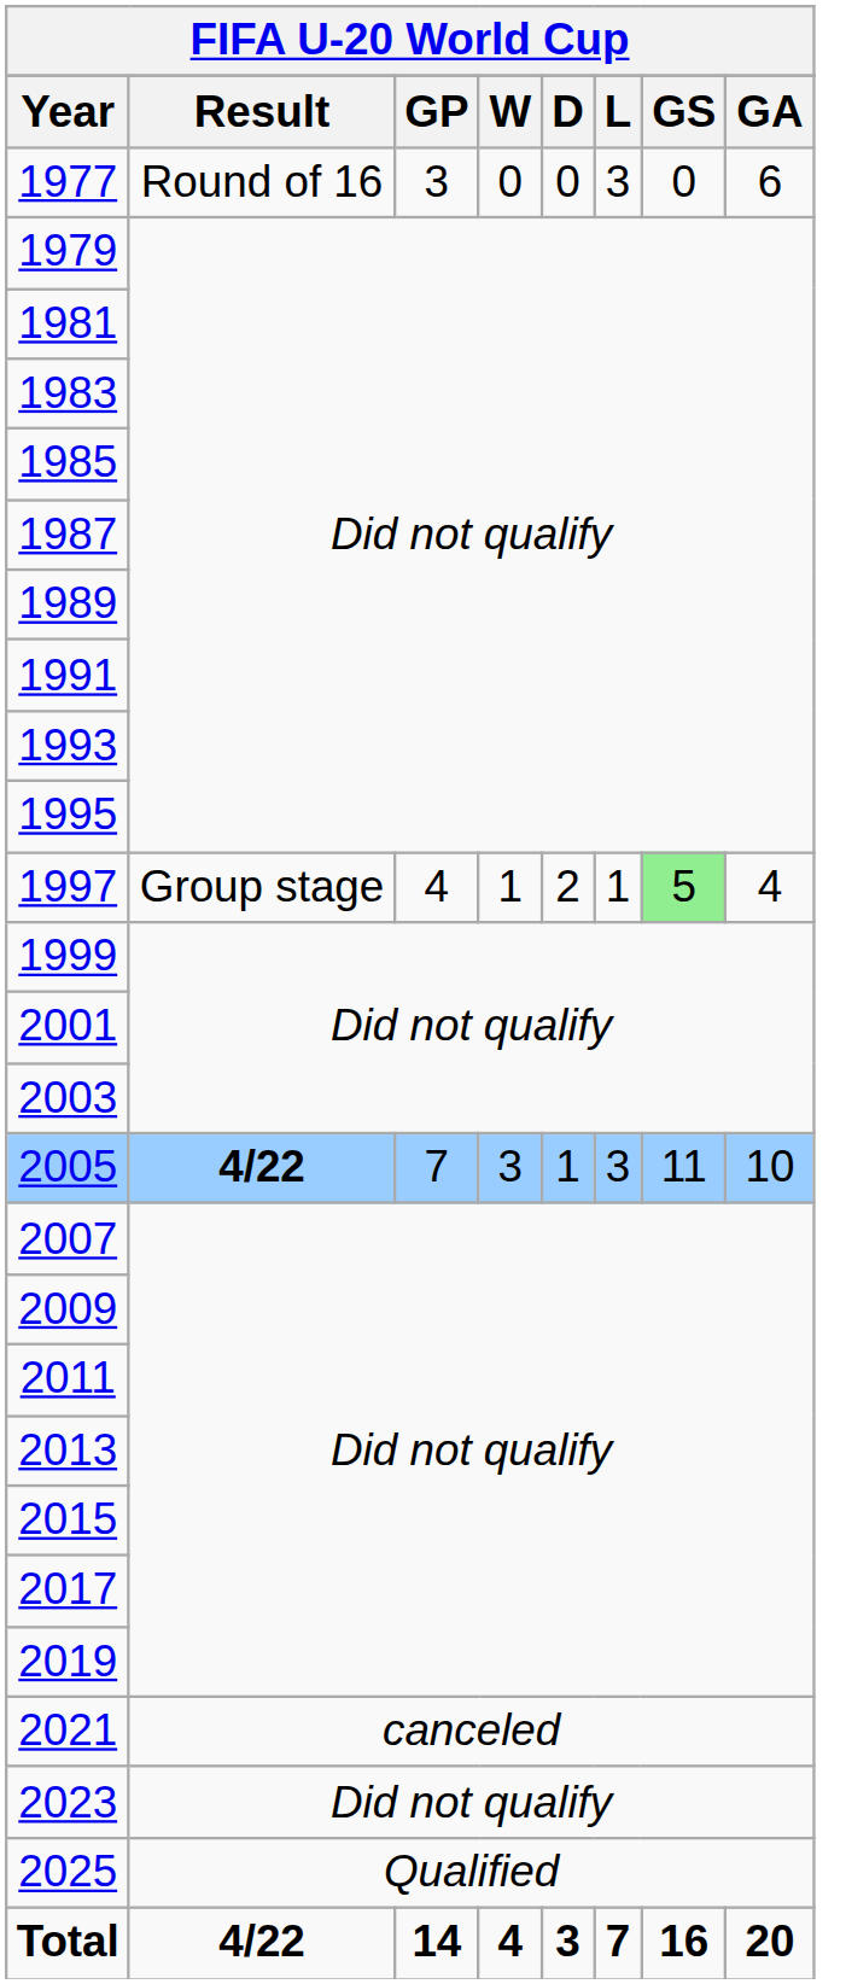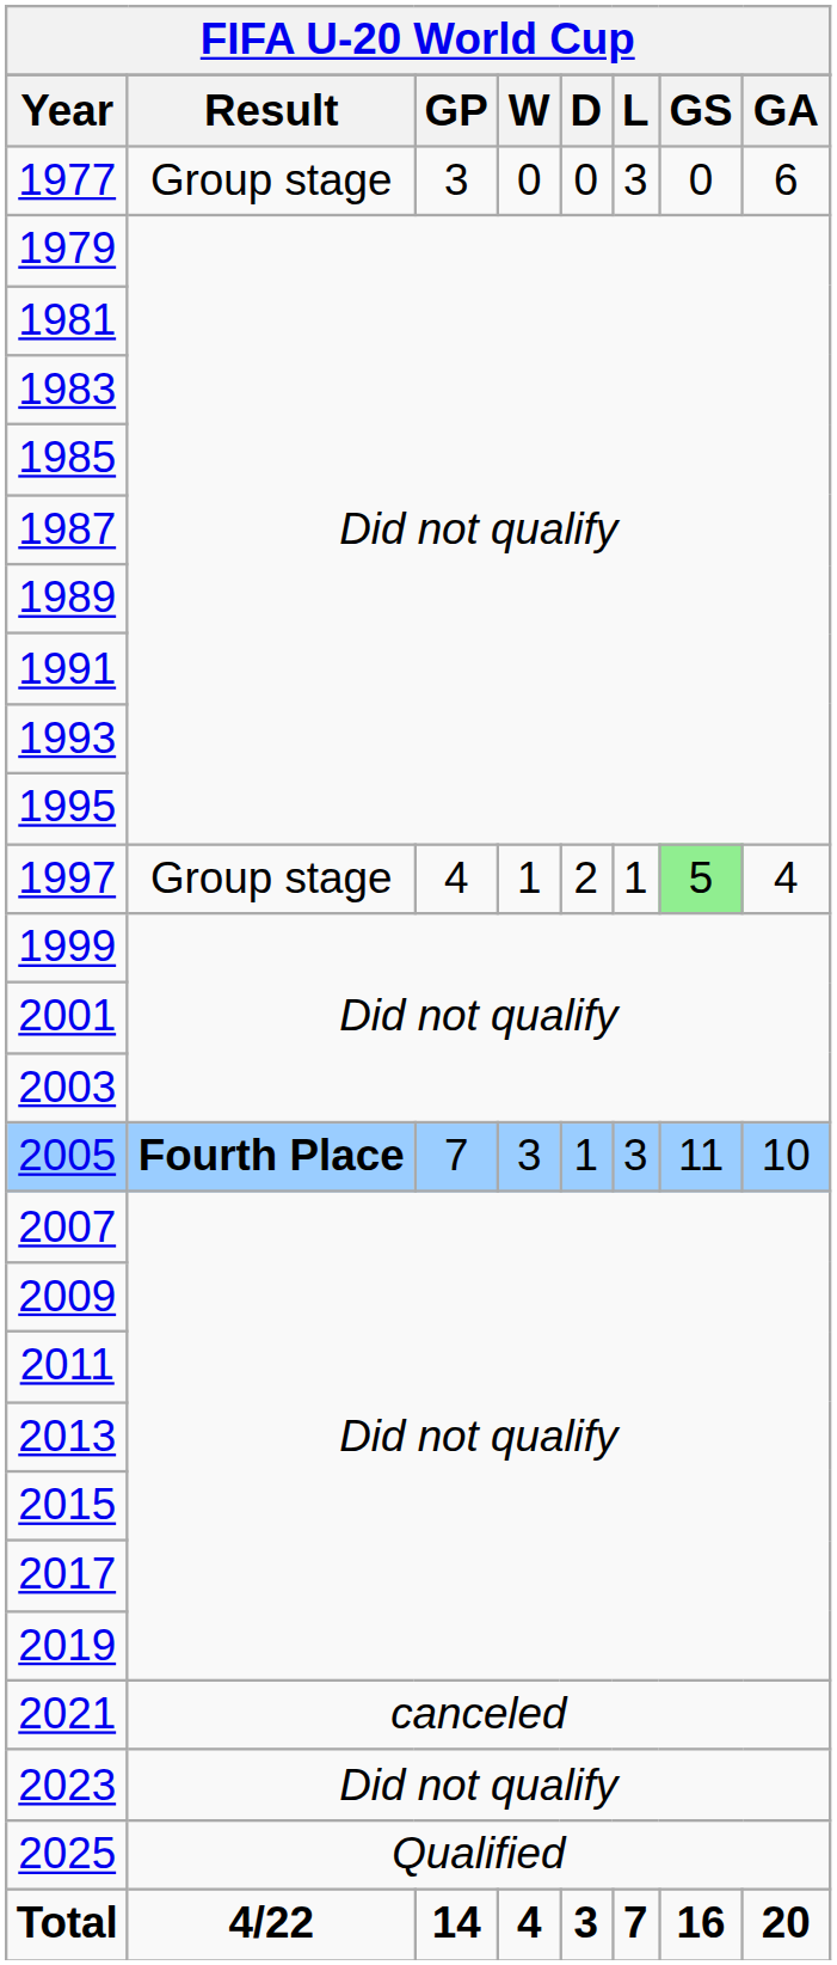1977 | FIFA U-20 World Cup / Result: Round of 16 -> Group stage
2005 | FIFA U-20 World Cup / Result: 4/22 -> Fourth Place
